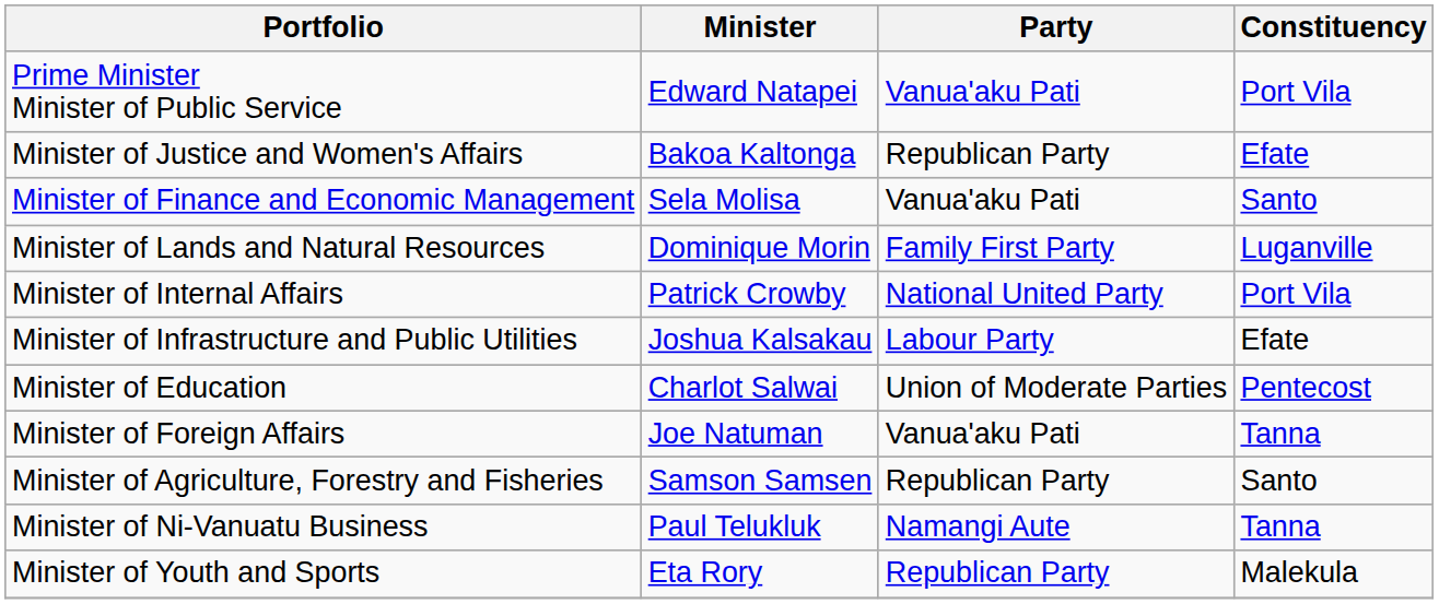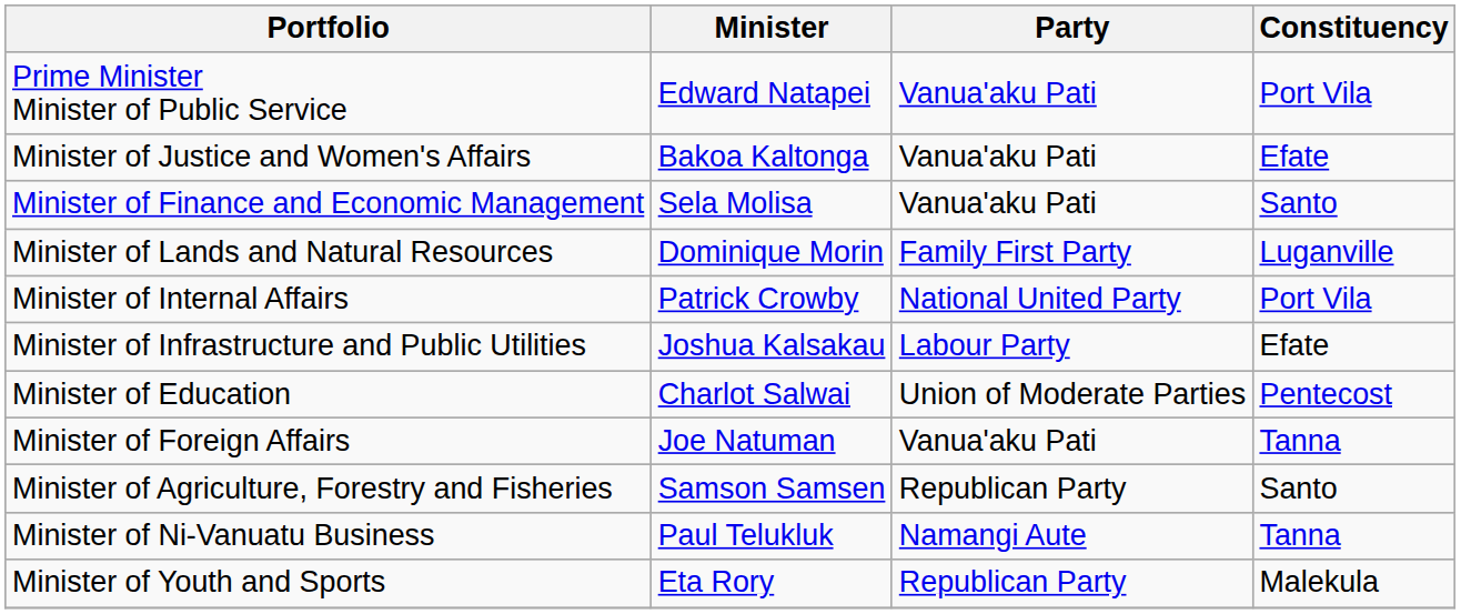Minister of Justice and Women's Affairs | Party: Republican Party -> Vanua'aku Pati
